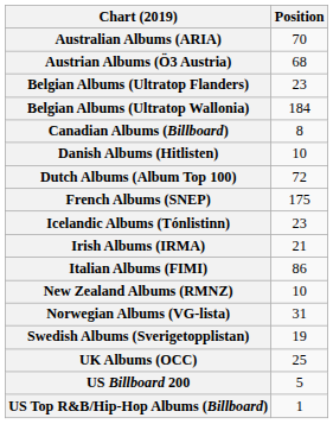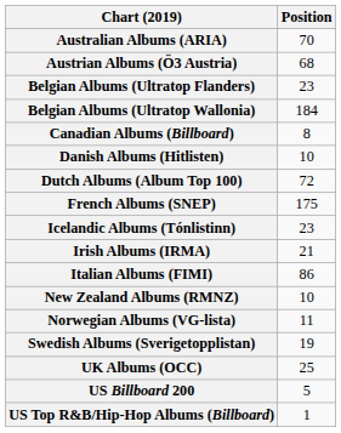Norwegian Albums (VG-lista) | Position: 31 -> 11
